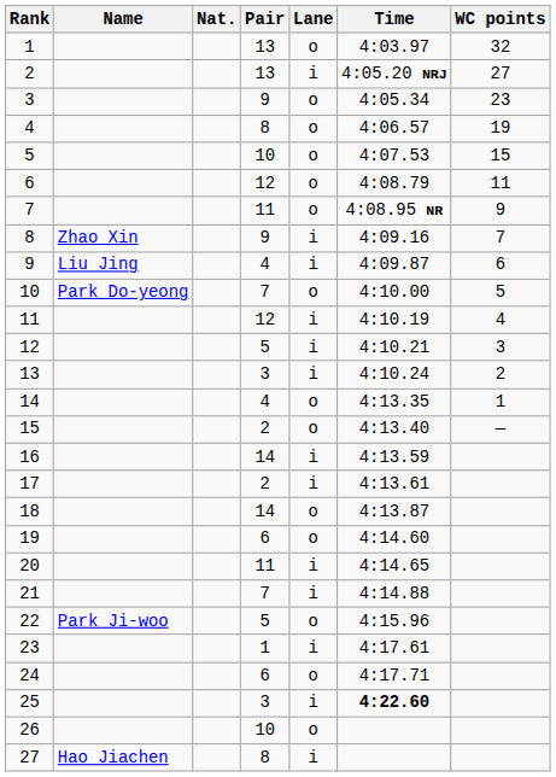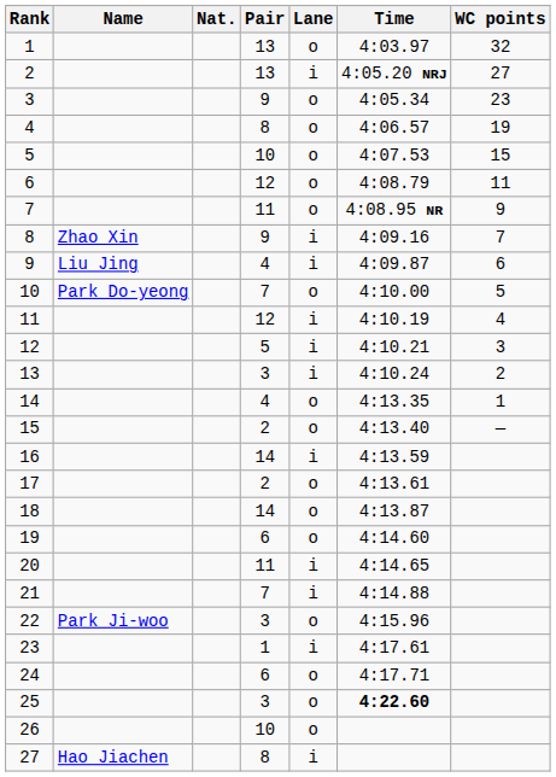17 | Lane: i -> o
22 | Pair: 5 -> 3
25 | Lane: i -> o
